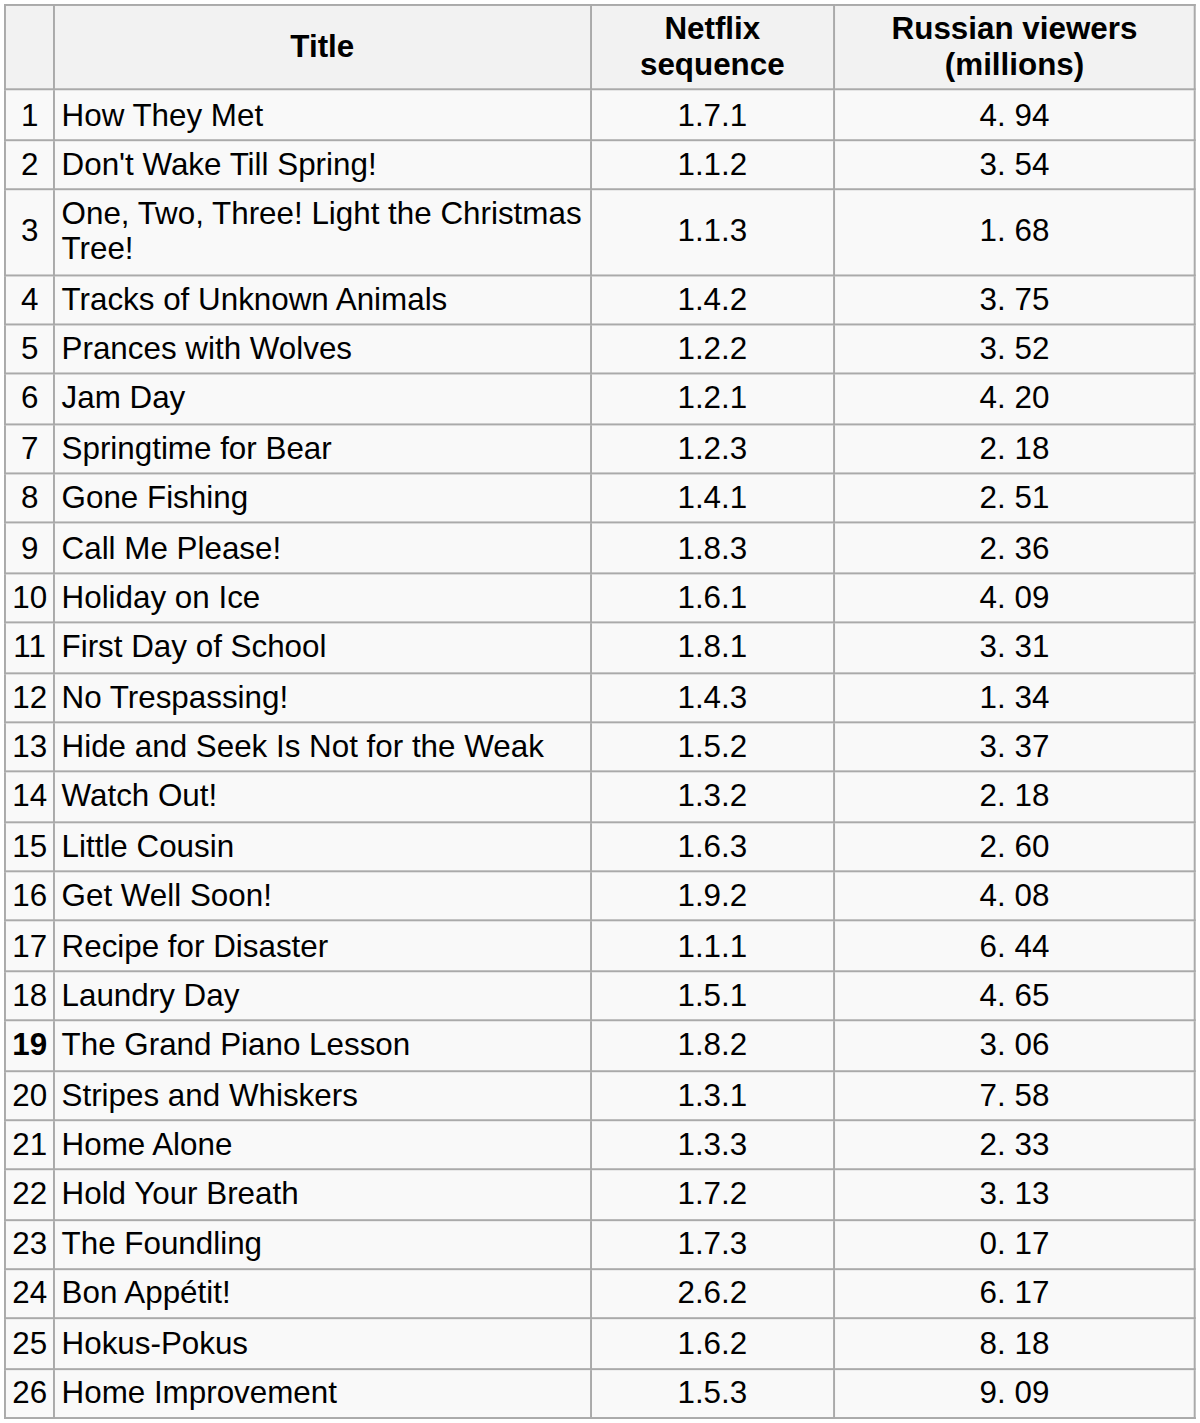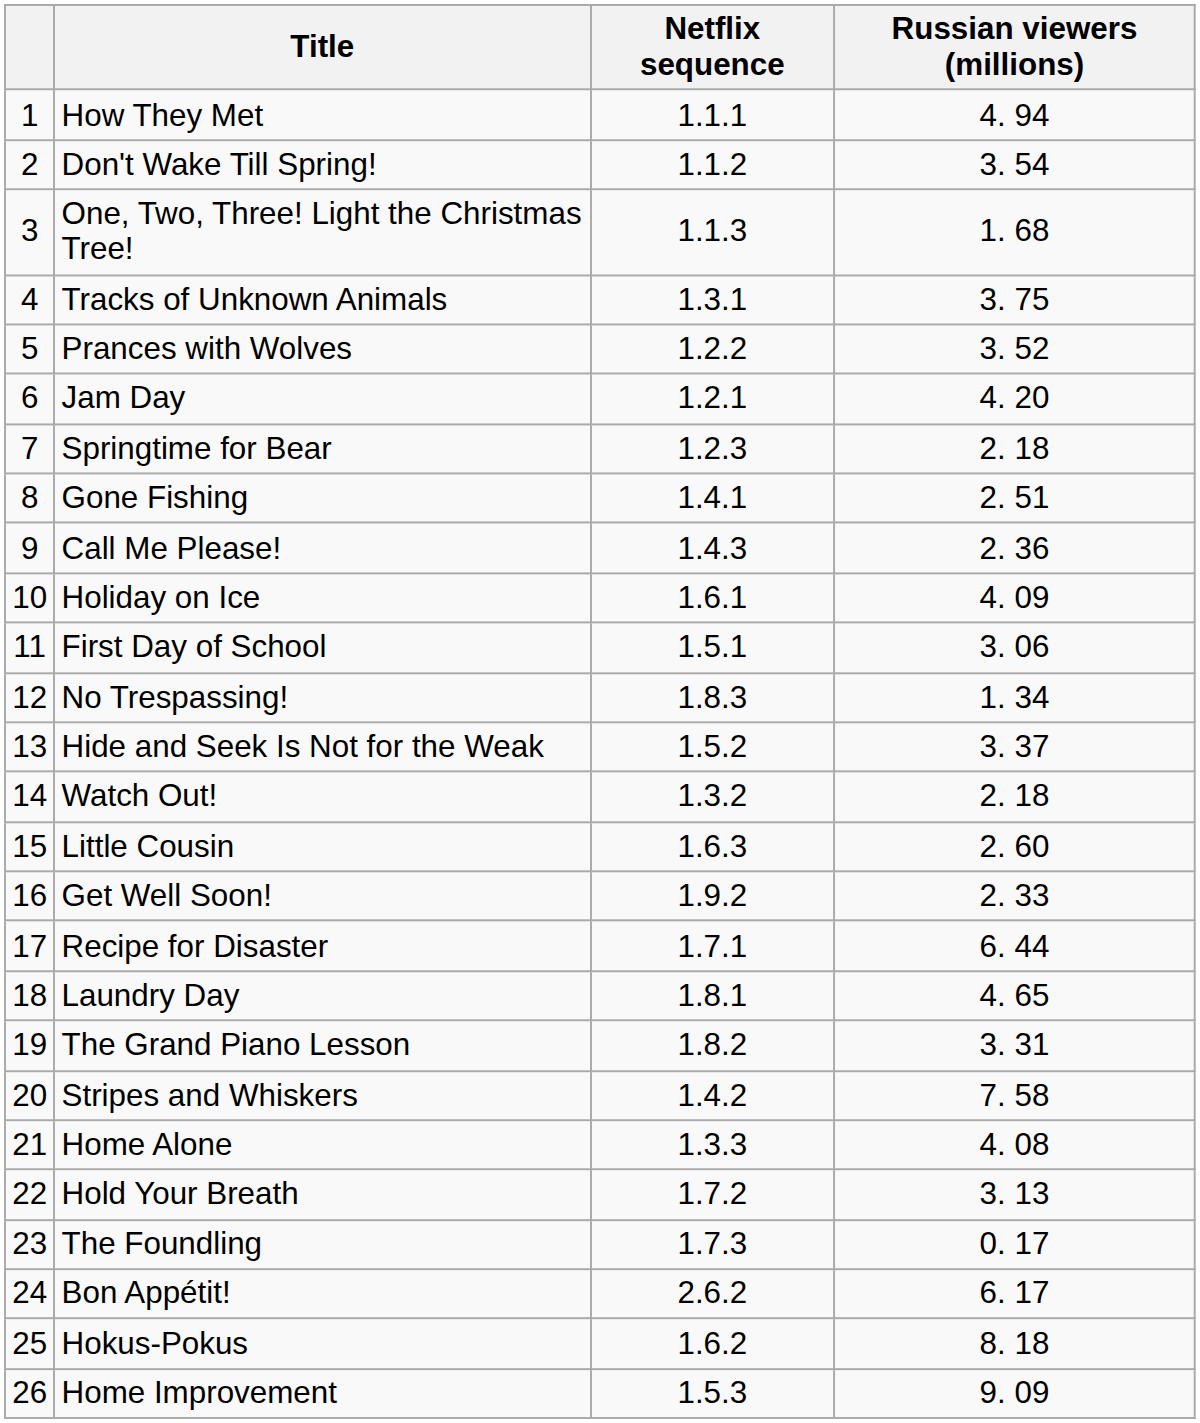How They Met | Netflix sequence: 1.7.1 -> 1.1.1
Tracks of Unknown Animals | Netflix sequence: 1.4.2 -> 1.3.1
Call Me Please! | Netflix sequence: 1.8.3 -> 1.4.3
First Day of School | Netflix sequence: 1.8.1 -> 1.5.1
First Day of School | Russian viewers (millions): 3. 31 -> 3. 06
No Trespassing! | Netflix sequence: 1.4.3 -> 1.8.3
Get Well Soon! | Russian viewers (millions): 4. 08 -> 2. 33
Recipe for Disaster | Netflix sequence: 1.1.1 -> 1.7.1
Laundry Day | Netflix sequence: 1.5.1 -> 1.8.1
The Grand Piano Lesson | column 1: bold -> normal
The Grand Piano Lesson | Russian viewers (millions): 3. 06 -> 3. 31
Stripes and Whiskers | Netflix sequence: 1.3.1 -> 1.4.2
Home Alone | Russian viewers (millions): 2. 33 -> 4. 08
